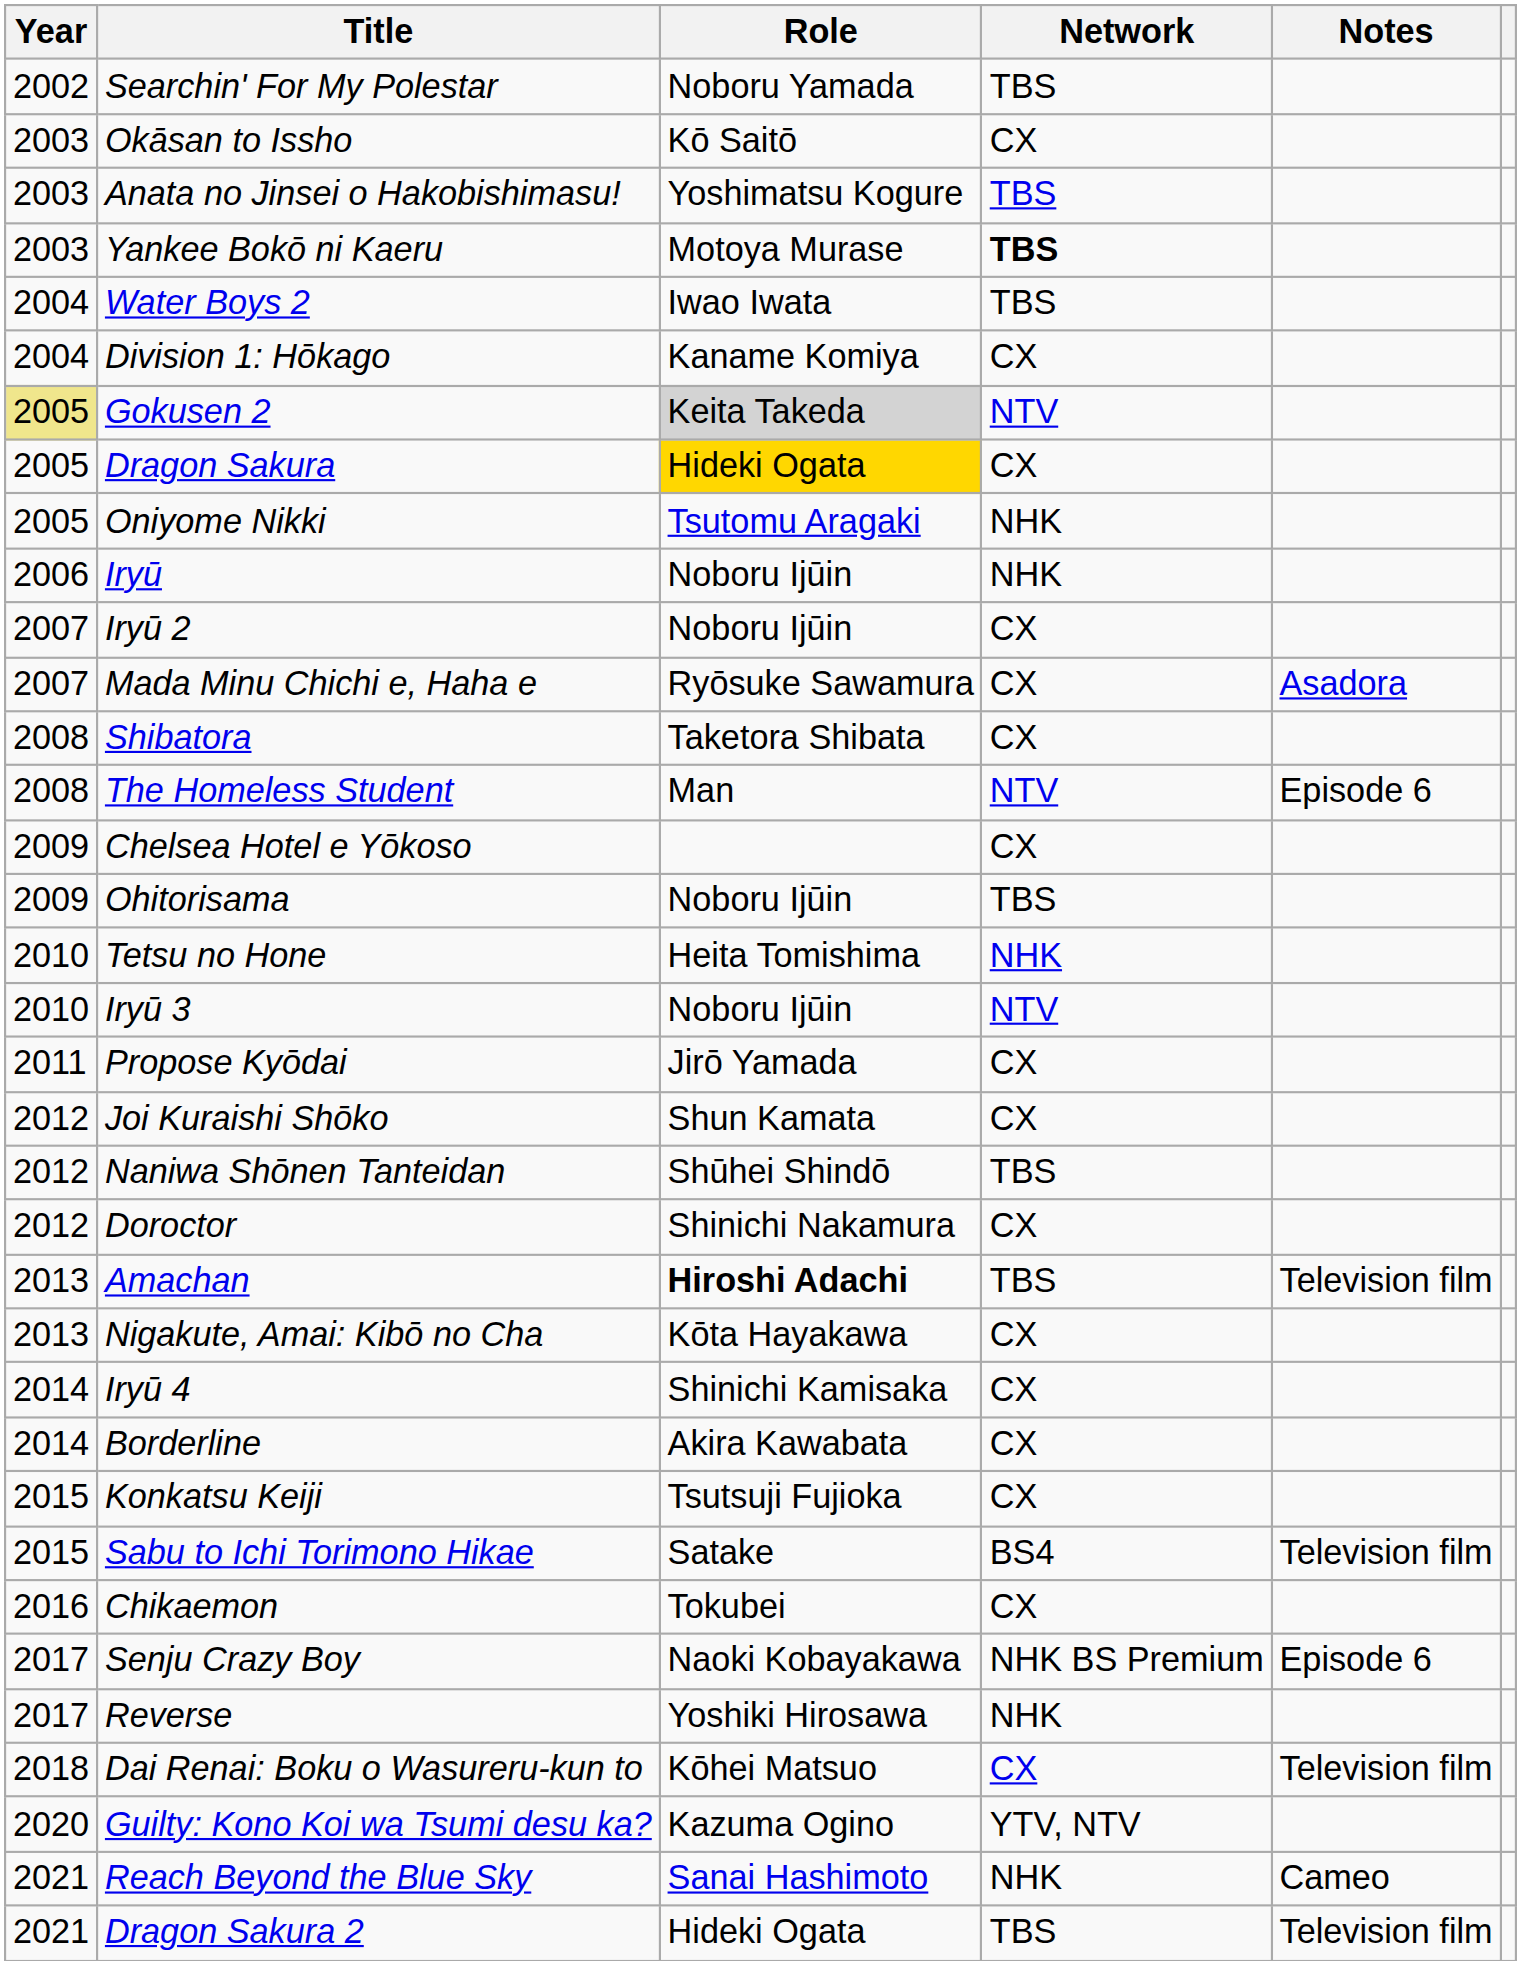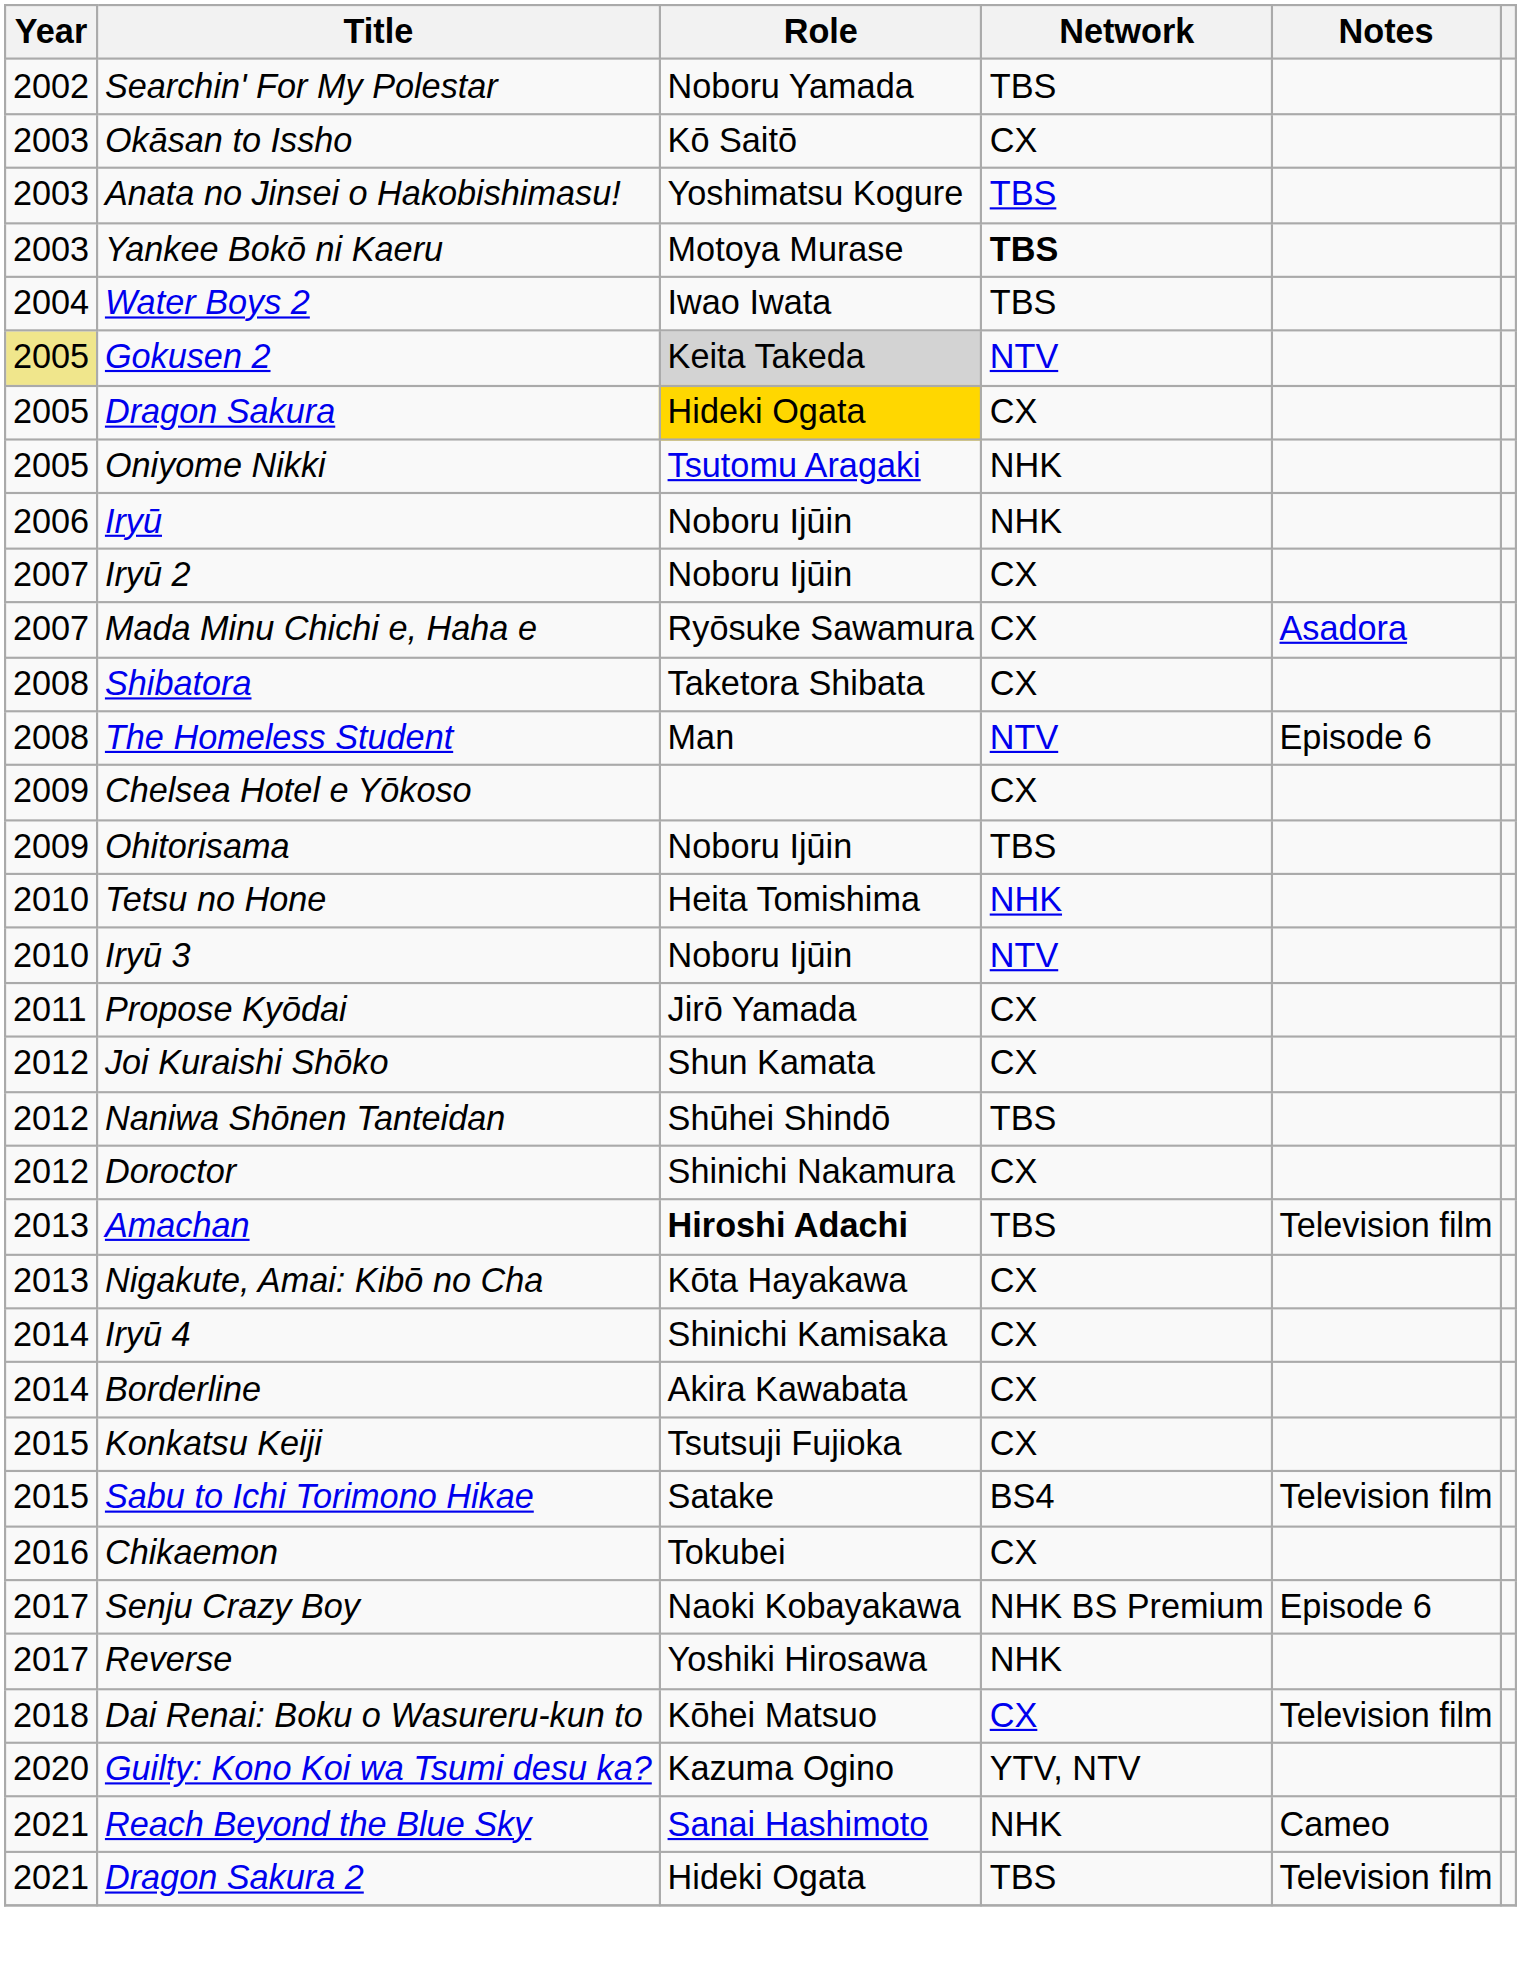- row: 2004 | Division 1: Hōkago | Kaname Komiya | CX
